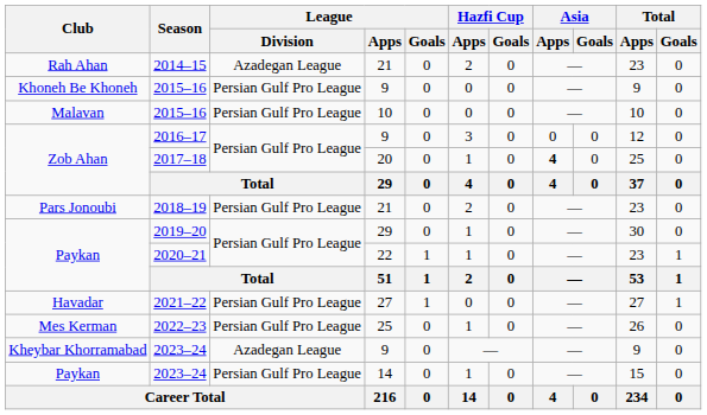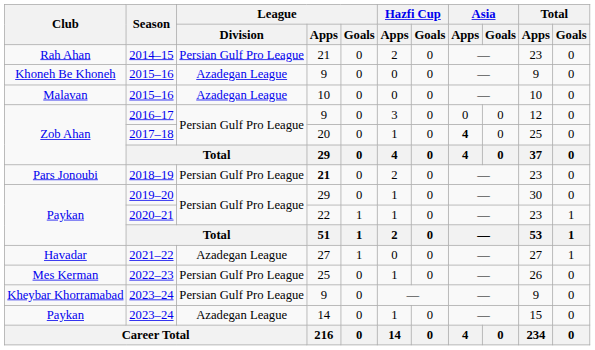2014–15 | League / Division: Azadegan League -> Persian Gulf Pro League
Khoneh Be Khoneh / 2015–16 | League / Division: Persian Gulf Pro League -> Azadegan League
Malavan / 2015–16 | League / Division: Persian Gulf Pro League -> Azadegan League
2018–19 | League / Apps: normal -> bold
2021–22 | League / Division: Persian Gulf Pro League -> Azadegan League
Kheybar Khorramabad / 2023–24 | League / Division: Azadegan League -> Persian Gulf Pro League
Paykan / 2023–24 | League / Division: Persian Gulf Pro League -> Azadegan League
